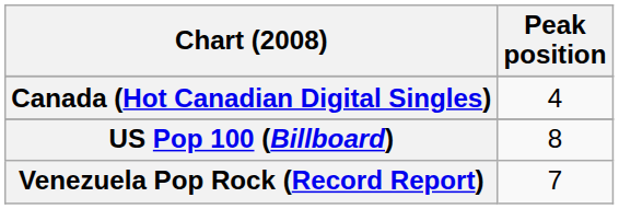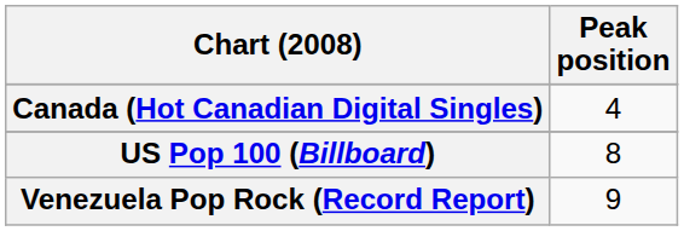Venezuela Pop Rock (Record Report) | Peak position: 7 -> 9
